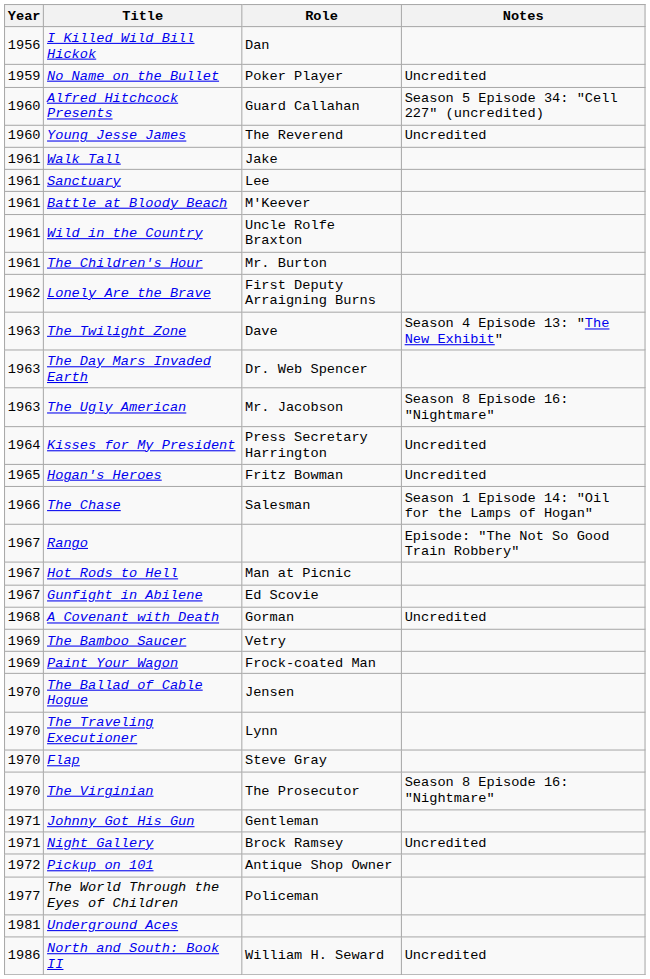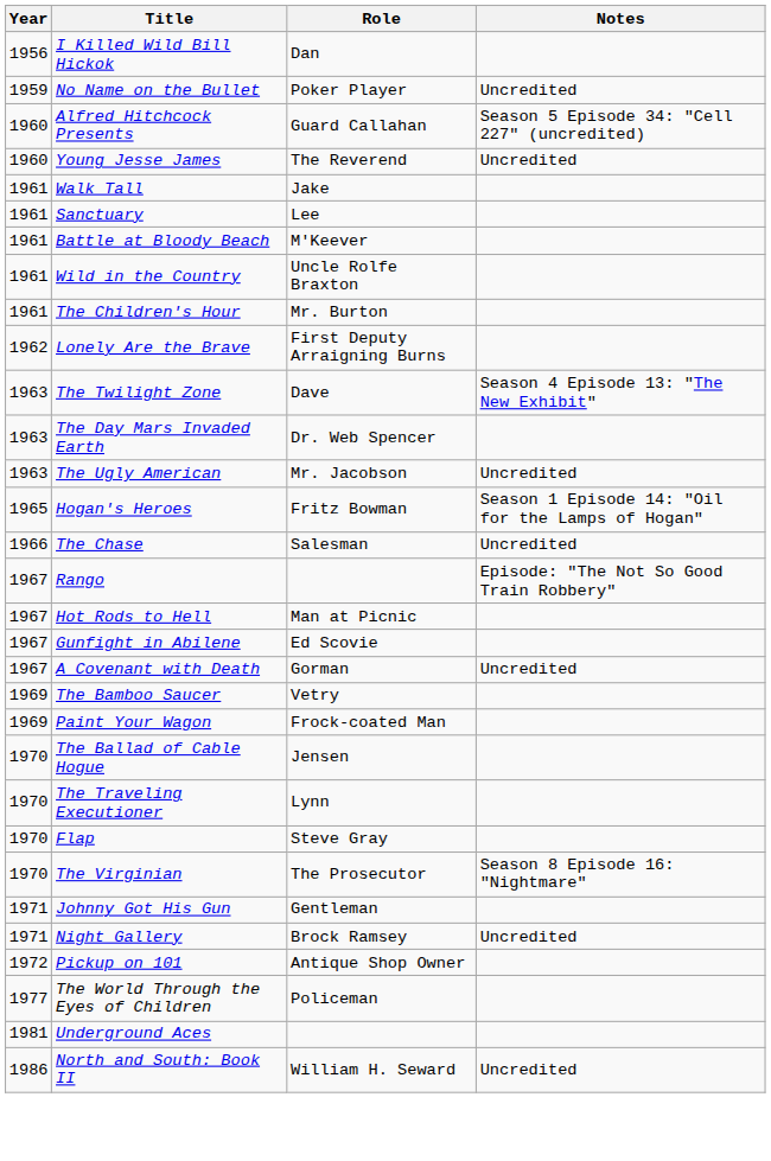The Ugly American | Notes: Season 8 Episode 16: "Nightmare" -> Uncredited
- row: 1964 | Kisses for My President | Press Secretary Harrington | Uncredited
Hogan's Heroes | Notes: Uncredited -> Season 1 Episode 14: "Oil for the Lamps of Hogan"
The Chase | Notes: Season 1 Episode 14: "Oil for the Lamps of Hogan" -> Uncredited
A Covenant with Death | Year: 1968 -> 1967
